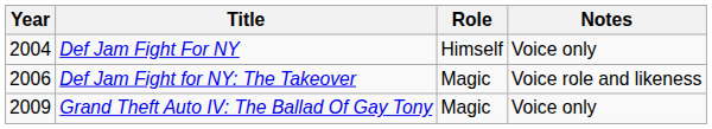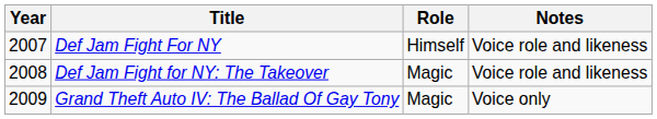Def Jam Fight For NY | Year: 2004 -> 2007
Def Jam Fight For NY | Notes: Voice only -> Voice role and likeness
Def Jam Fight for NY: The Takeover | Year: 2006 -> 2008
